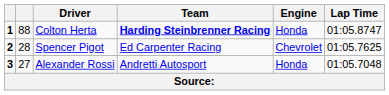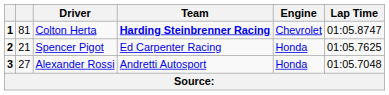Colton Herta | column 2: 88 -> 81
Colton Herta | Engine: Honda -> Chevrolet
Spencer Pigot | column 2: 28 -> 21
Spencer Pigot | Engine: Chevrolet -> Honda
